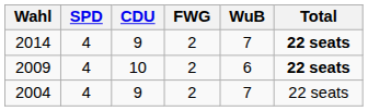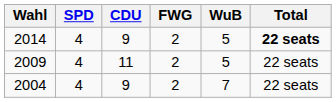2014 | WuB: 7 -> 5
2009 | CDU: 10 -> 11
2009 | WuB: 6 -> 5
2009 | Total: bold -> normal
